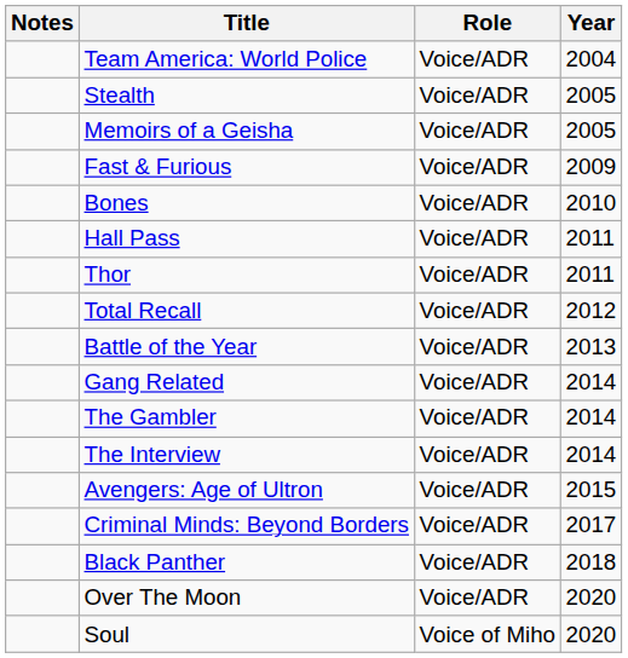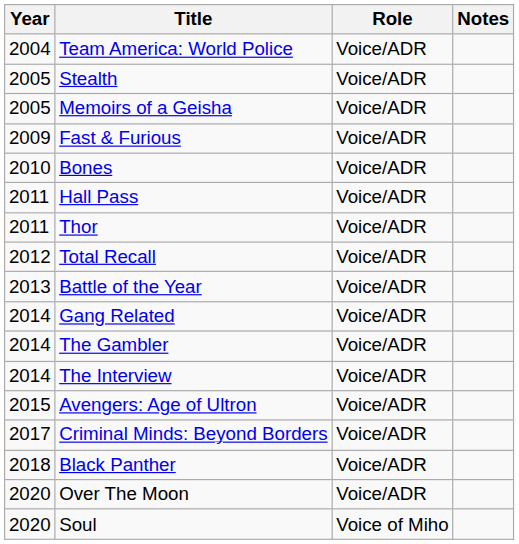columns swapped: Year <-> Notes
